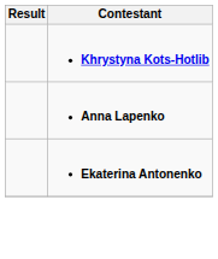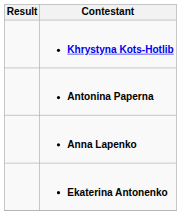+ row: Antonina Paperna
